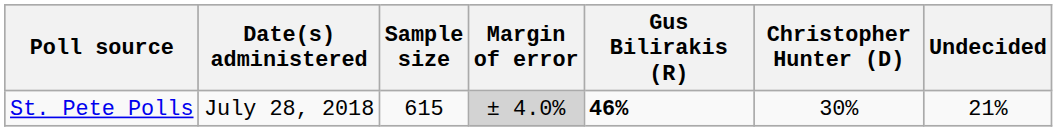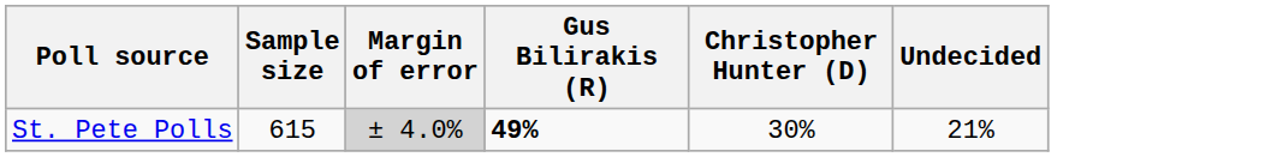- column: Date(s) administered | July 28, 2018
St. Pete Polls | Gus Bilirakis (R): 46% -> 49%
